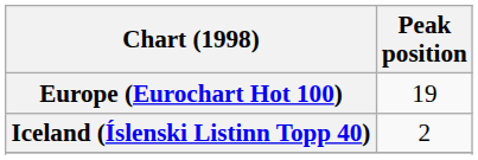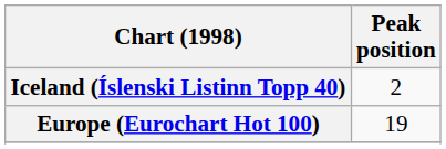rows swapped: Europe (Eurochart Hot 100) <-> Iceland (Íslenski Listinn Topp 40)
